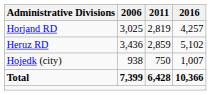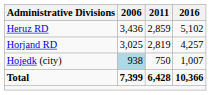rows swapped: Heruz RD <-> Horjand RD
Hojedk (city) | 2006: no background -> lightblue background
